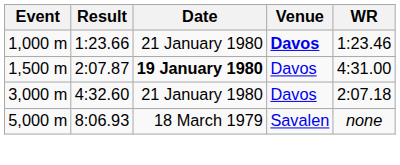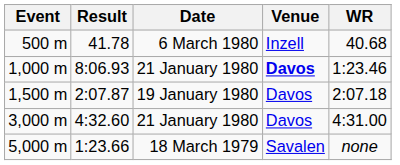+ row: 500 m | 41.78 | 6 March 1980 | Inzell | 40.68
1,000 m | Result: 1:23.66 -> 8:06.93
1,500 m | Date: bold -> normal
1,500 m | WR: 4:31.00 -> 2:07.18
3,000 m | WR: 2:07.18 -> 4:31.00
5,000 m | Result: 8:06.93 -> 1:23.66
